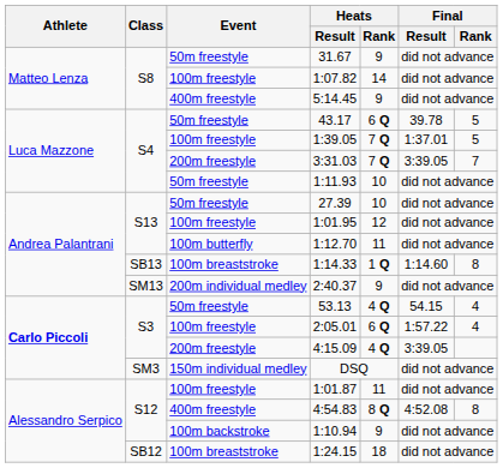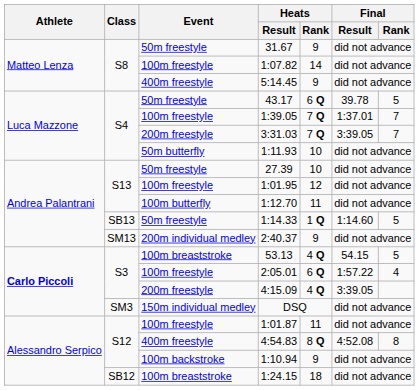1:39.05 | Final / Rank: 5 -> 7
1:11.93 | Event: 50m freestyle -> 50m butterfly
1:14.33 | Event: 100m breaststroke -> 50m freestyle
1:14.33 | Final / Rank: 8 -> 5
53.13 | Event: 50m freestyle -> 100m breaststroke
53.13 | Final / Rank: 4 -> 5
